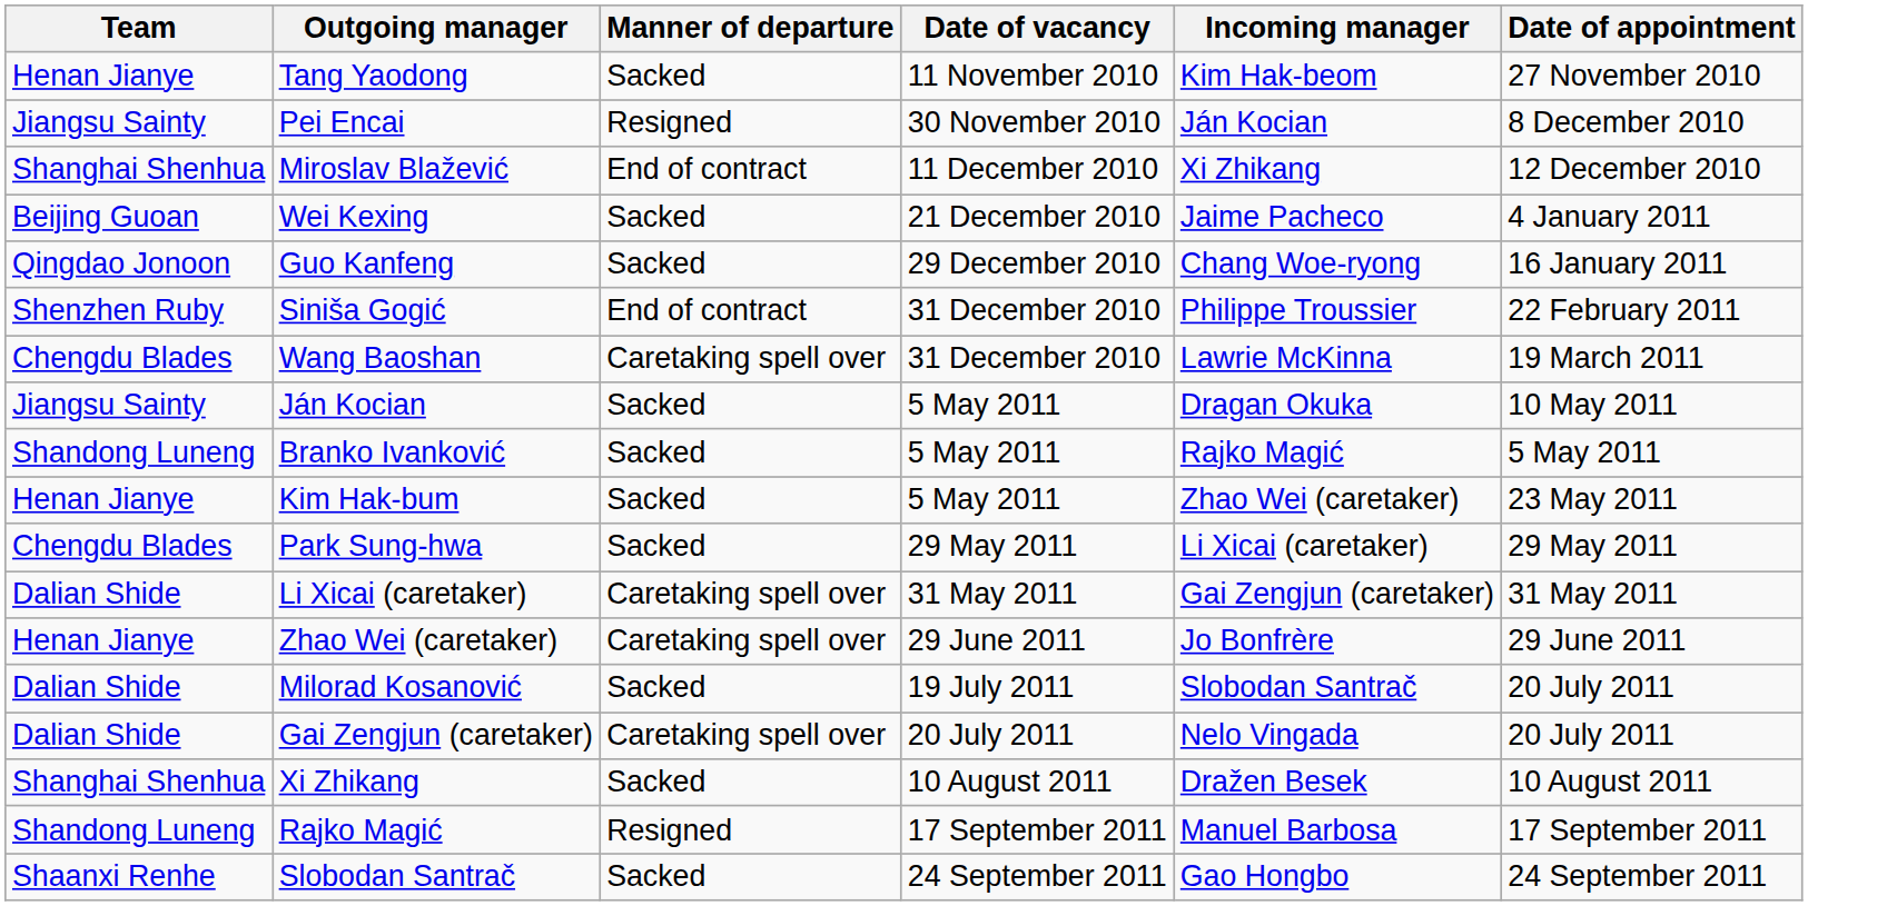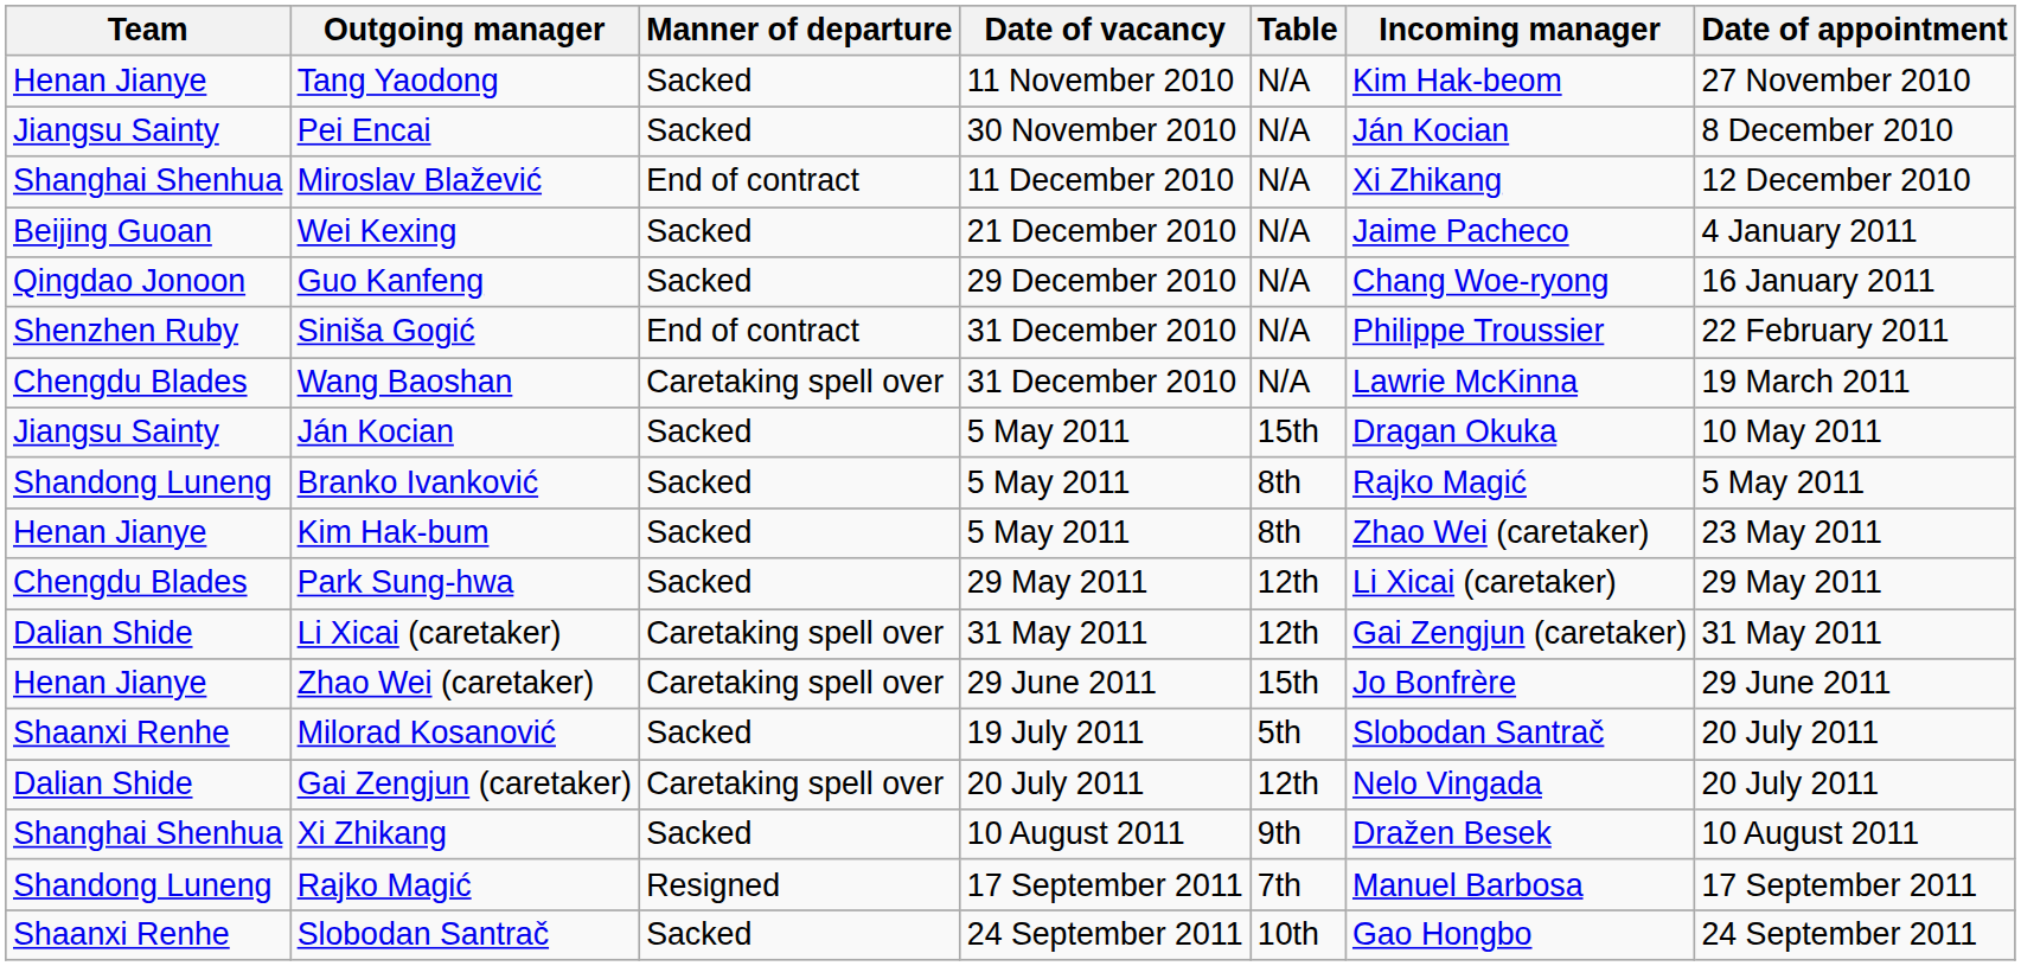+ column: Table | N/A | N/A | N/A | N/A | N/A | N/A | N/A | 15th | 8th | 8th | 12th | 12th | 15th | 5th | 12th | 9th | 7th | 10th
Pei Encai | Manner of departure: Resigned -> Sacked
Milorad Kosanović | Team: Dalian Shide -> Shaanxi Renhe
